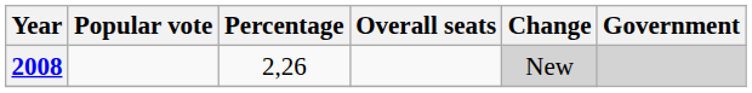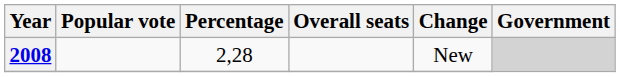2008 | Percentage: 2,26 -> 2,28
2008 | Change: lightgrey background -> no background
